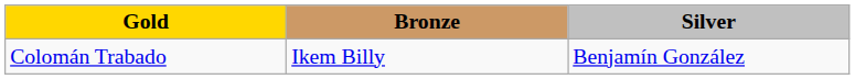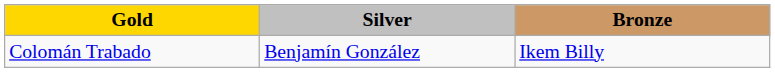columns swapped: Silver <-> Bronze
